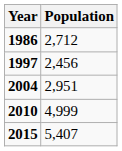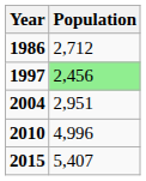1997 | Population: no background -> lightgreen background
2010 | Population: 4,999 -> 4,996
